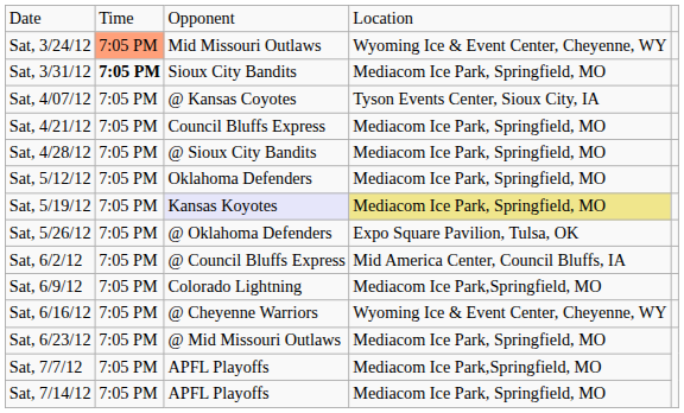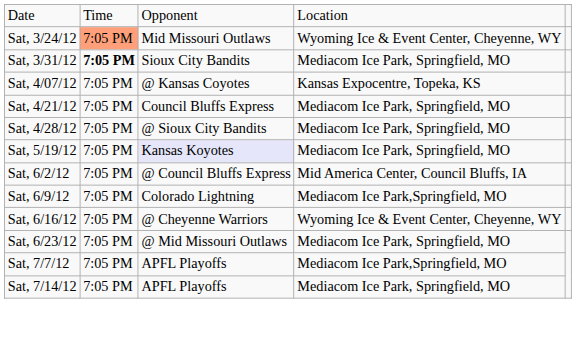Sat, 4/07/12 | column 4: Tyson Events Center, Sioux City, IA -> Kansas Expocentre, Topeka, KS
- row: Sat, 5/12/12 | 7:05 PM | Oklahoma Defenders | Mediacom Ice Park, Springfield, MO
Sat, 5/19/12 | column 4: khaki background -> no background
- row: Sat, 5/26/12 | 7:05 PM | @ Oklahoma Defenders | Expo Square Pavilion, Tulsa, OK
